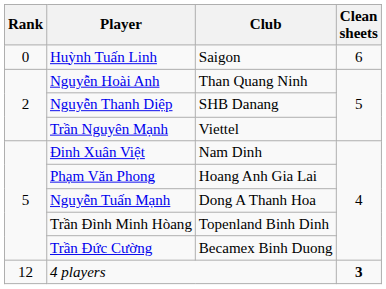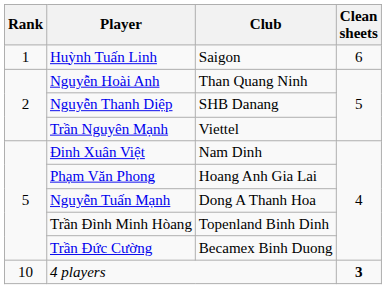Huỳnh Tuấn Linh | Rank: 0 -> 1
4 players | Rank: 12 -> 10
